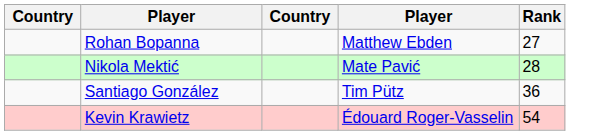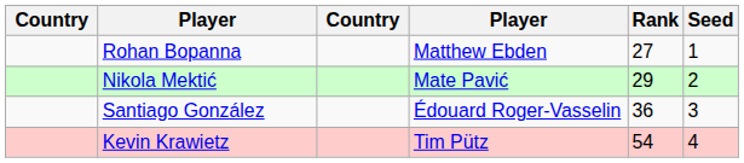+ column: Seed | 1 | 2 | 3 | 4
Nikola Mektić | Rank: 28 -> 29
Santiago González | column 4: Tim Pütz -> Édouard Roger-Vasselin
Kevin Krawietz | column 4: Édouard Roger-Vasselin -> Tim Pütz
